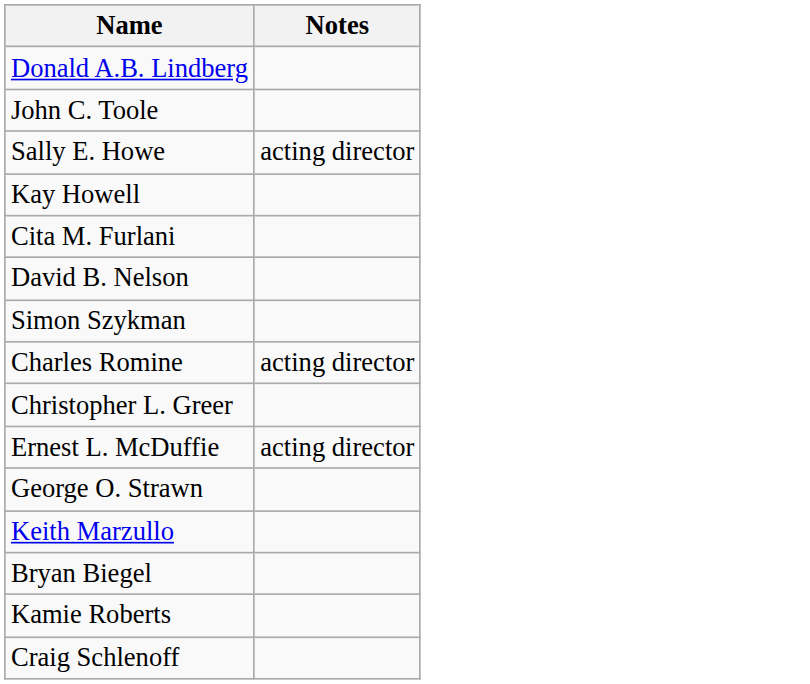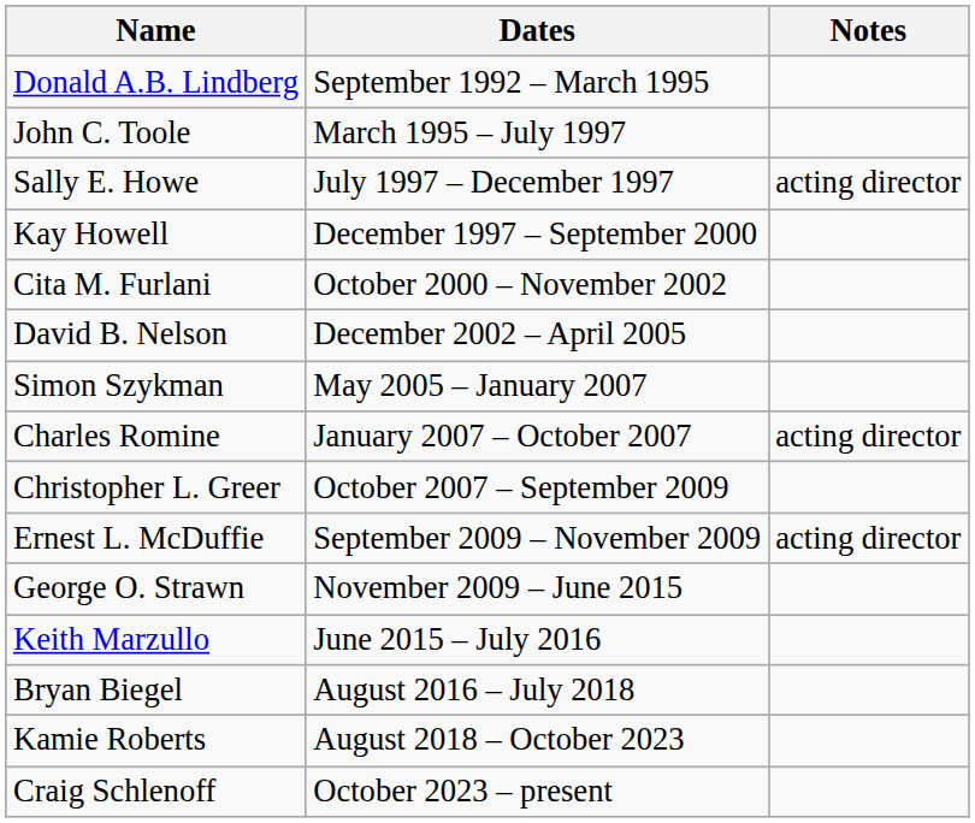+ column: Dates | September 1992 – March 1995 | March 1995 – July 1997 | July 1997 – December 1997 | December 1997 – September 2000 | October 2000 – November 2002 | December 2002 – April 2005 | May 2005 – January 2007 | January 2007 – October 2007 | October 2007 – September 2009 | September 2009 – November 2009 | November 2009 – June 2015 | June 2015 – July 2016 | August 2016 – July 2018 | August 2018 – October 2023 | October 2023 – present
